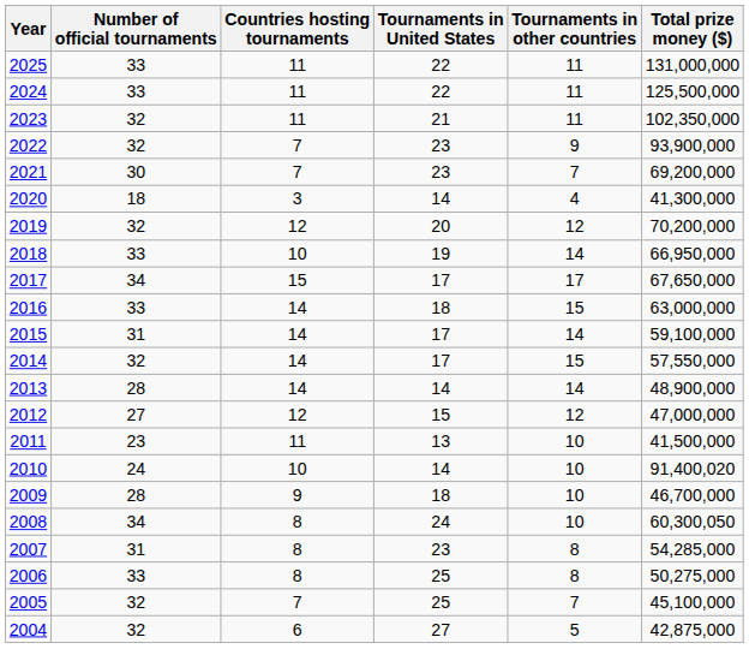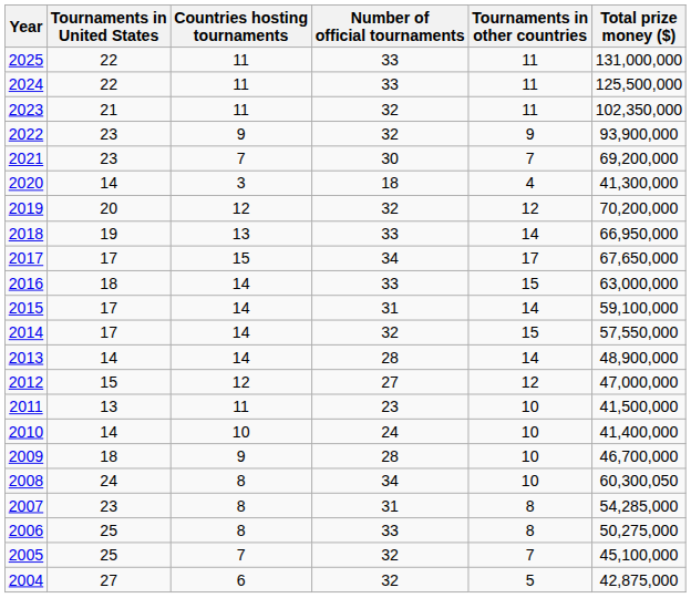columns swapped: Number of official tournaments <-> Tournaments in United States
2022 | Countries hosting tournaments: 7 -> 9
2018 | Countries hosting tournaments: 10 -> 13
2010 | Total prize money ($): 91,400,020 -> 41,400,000
